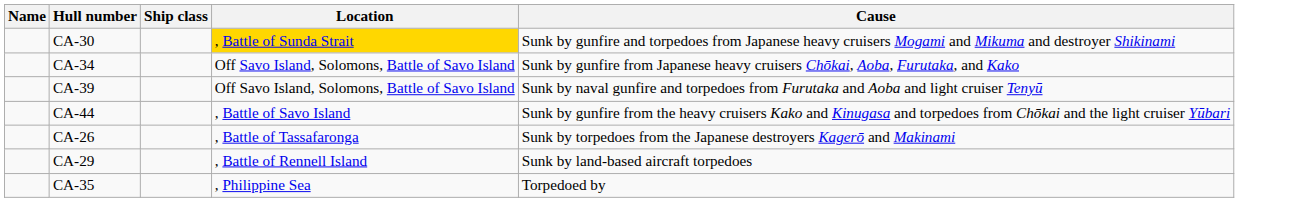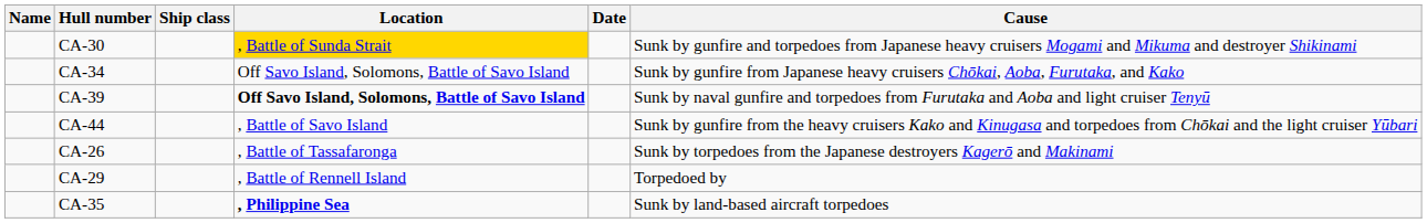+ column: Date
CA-39 | Location: normal -> bold
CA-29 | Cause: Sunk by land-based aircraft torpedoes -> Torpedoed by
CA-35 | Location: normal -> bold
CA-35 | Cause: Torpedoed by -> Sunk by land-based aircraft torpedoes
